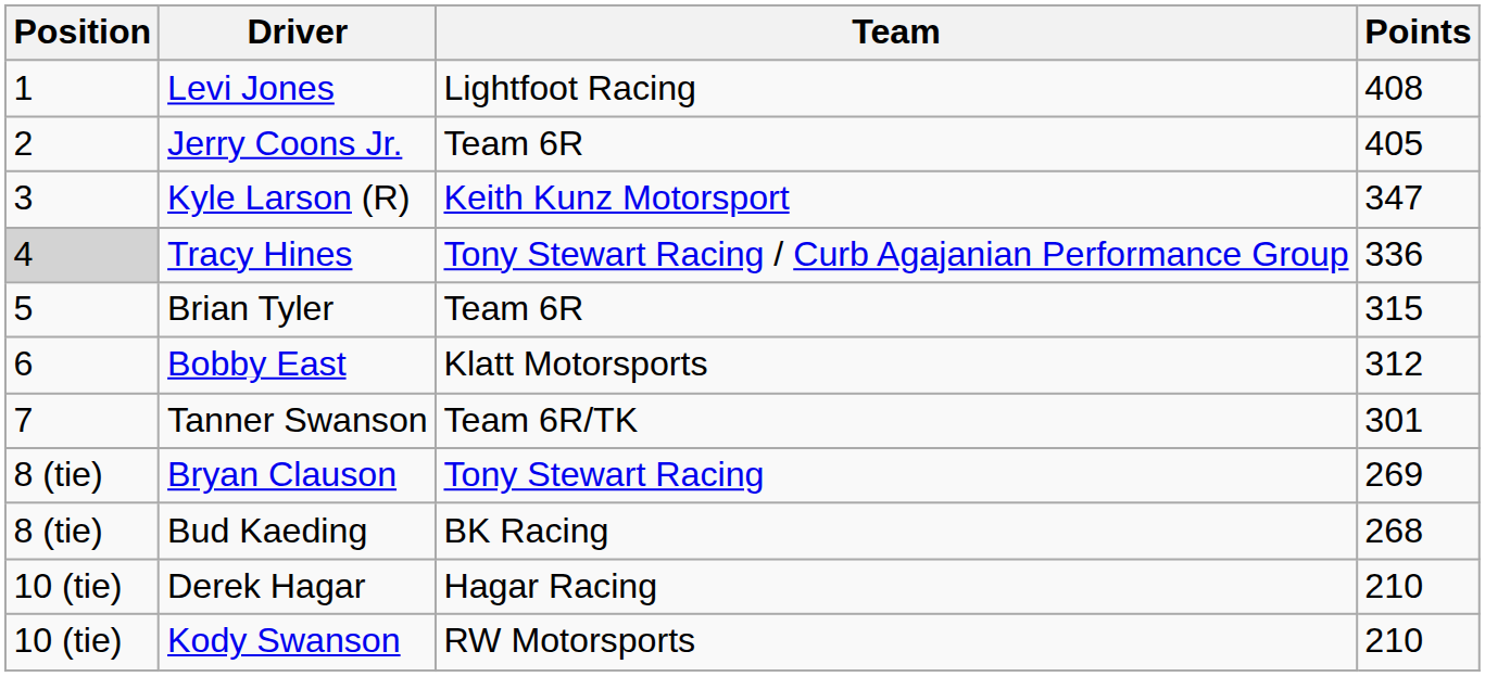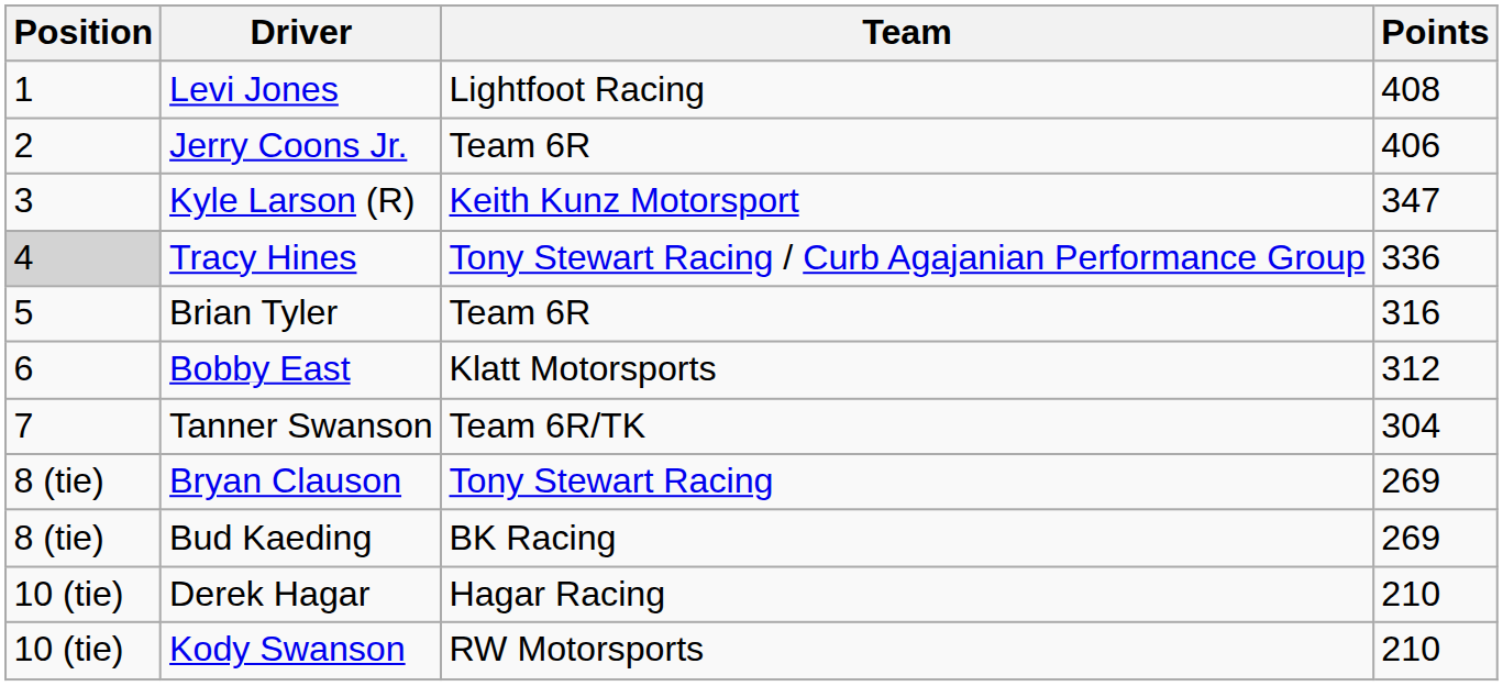Jerry Coons Jr. | Points: 405 -> 406
Brian Tyler | Points: 315 -> 316
Tanner Swanson | Points: 301 -> 304
Bud Kaeding | Points: 268 -> 269
